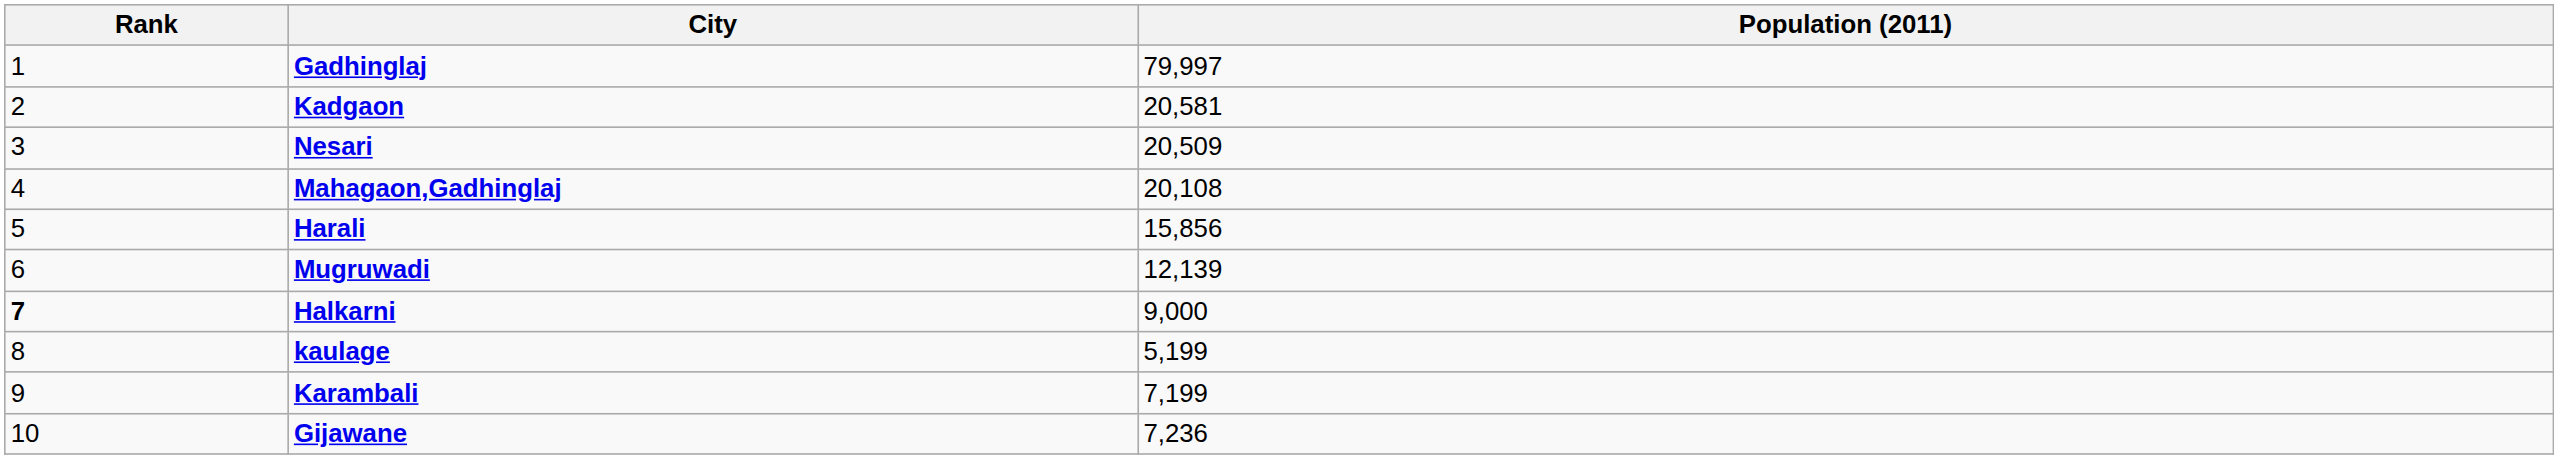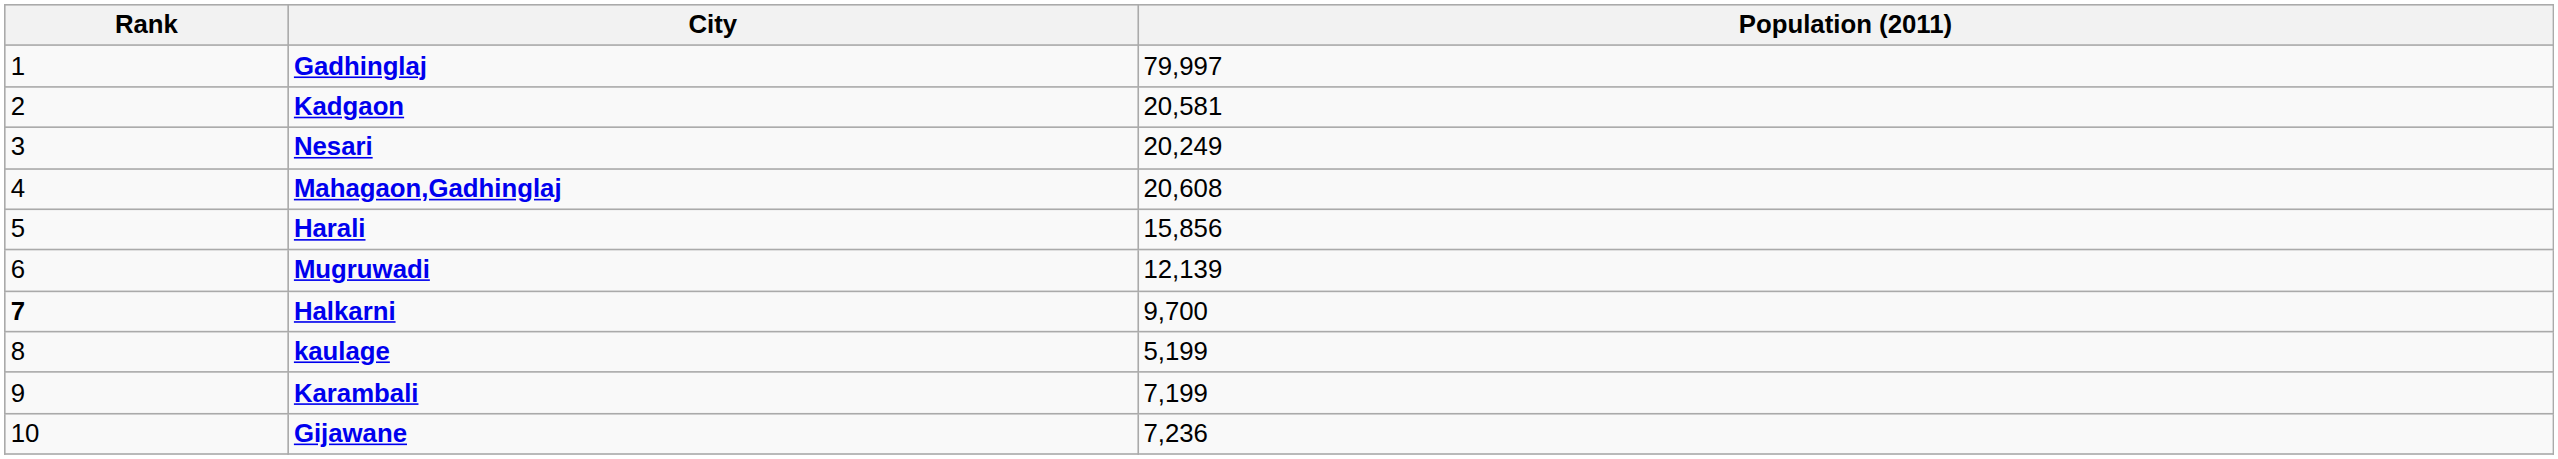Nesari | Population (2011): 20,509 -> 20,249
Mahagaon,Gadhinglaj | Population (2011): 20,108 -> 20,608
Halkarni | Population (2011): 9,000 -> 9,700
